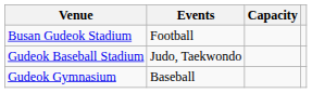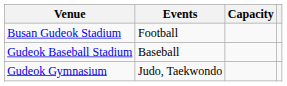Gudeok Baseball Stadium | Events: Judo, Taekwondo -> Baseball
Gudeok Gymnasium | Events: Baseball -> Judo, Taekwondo
